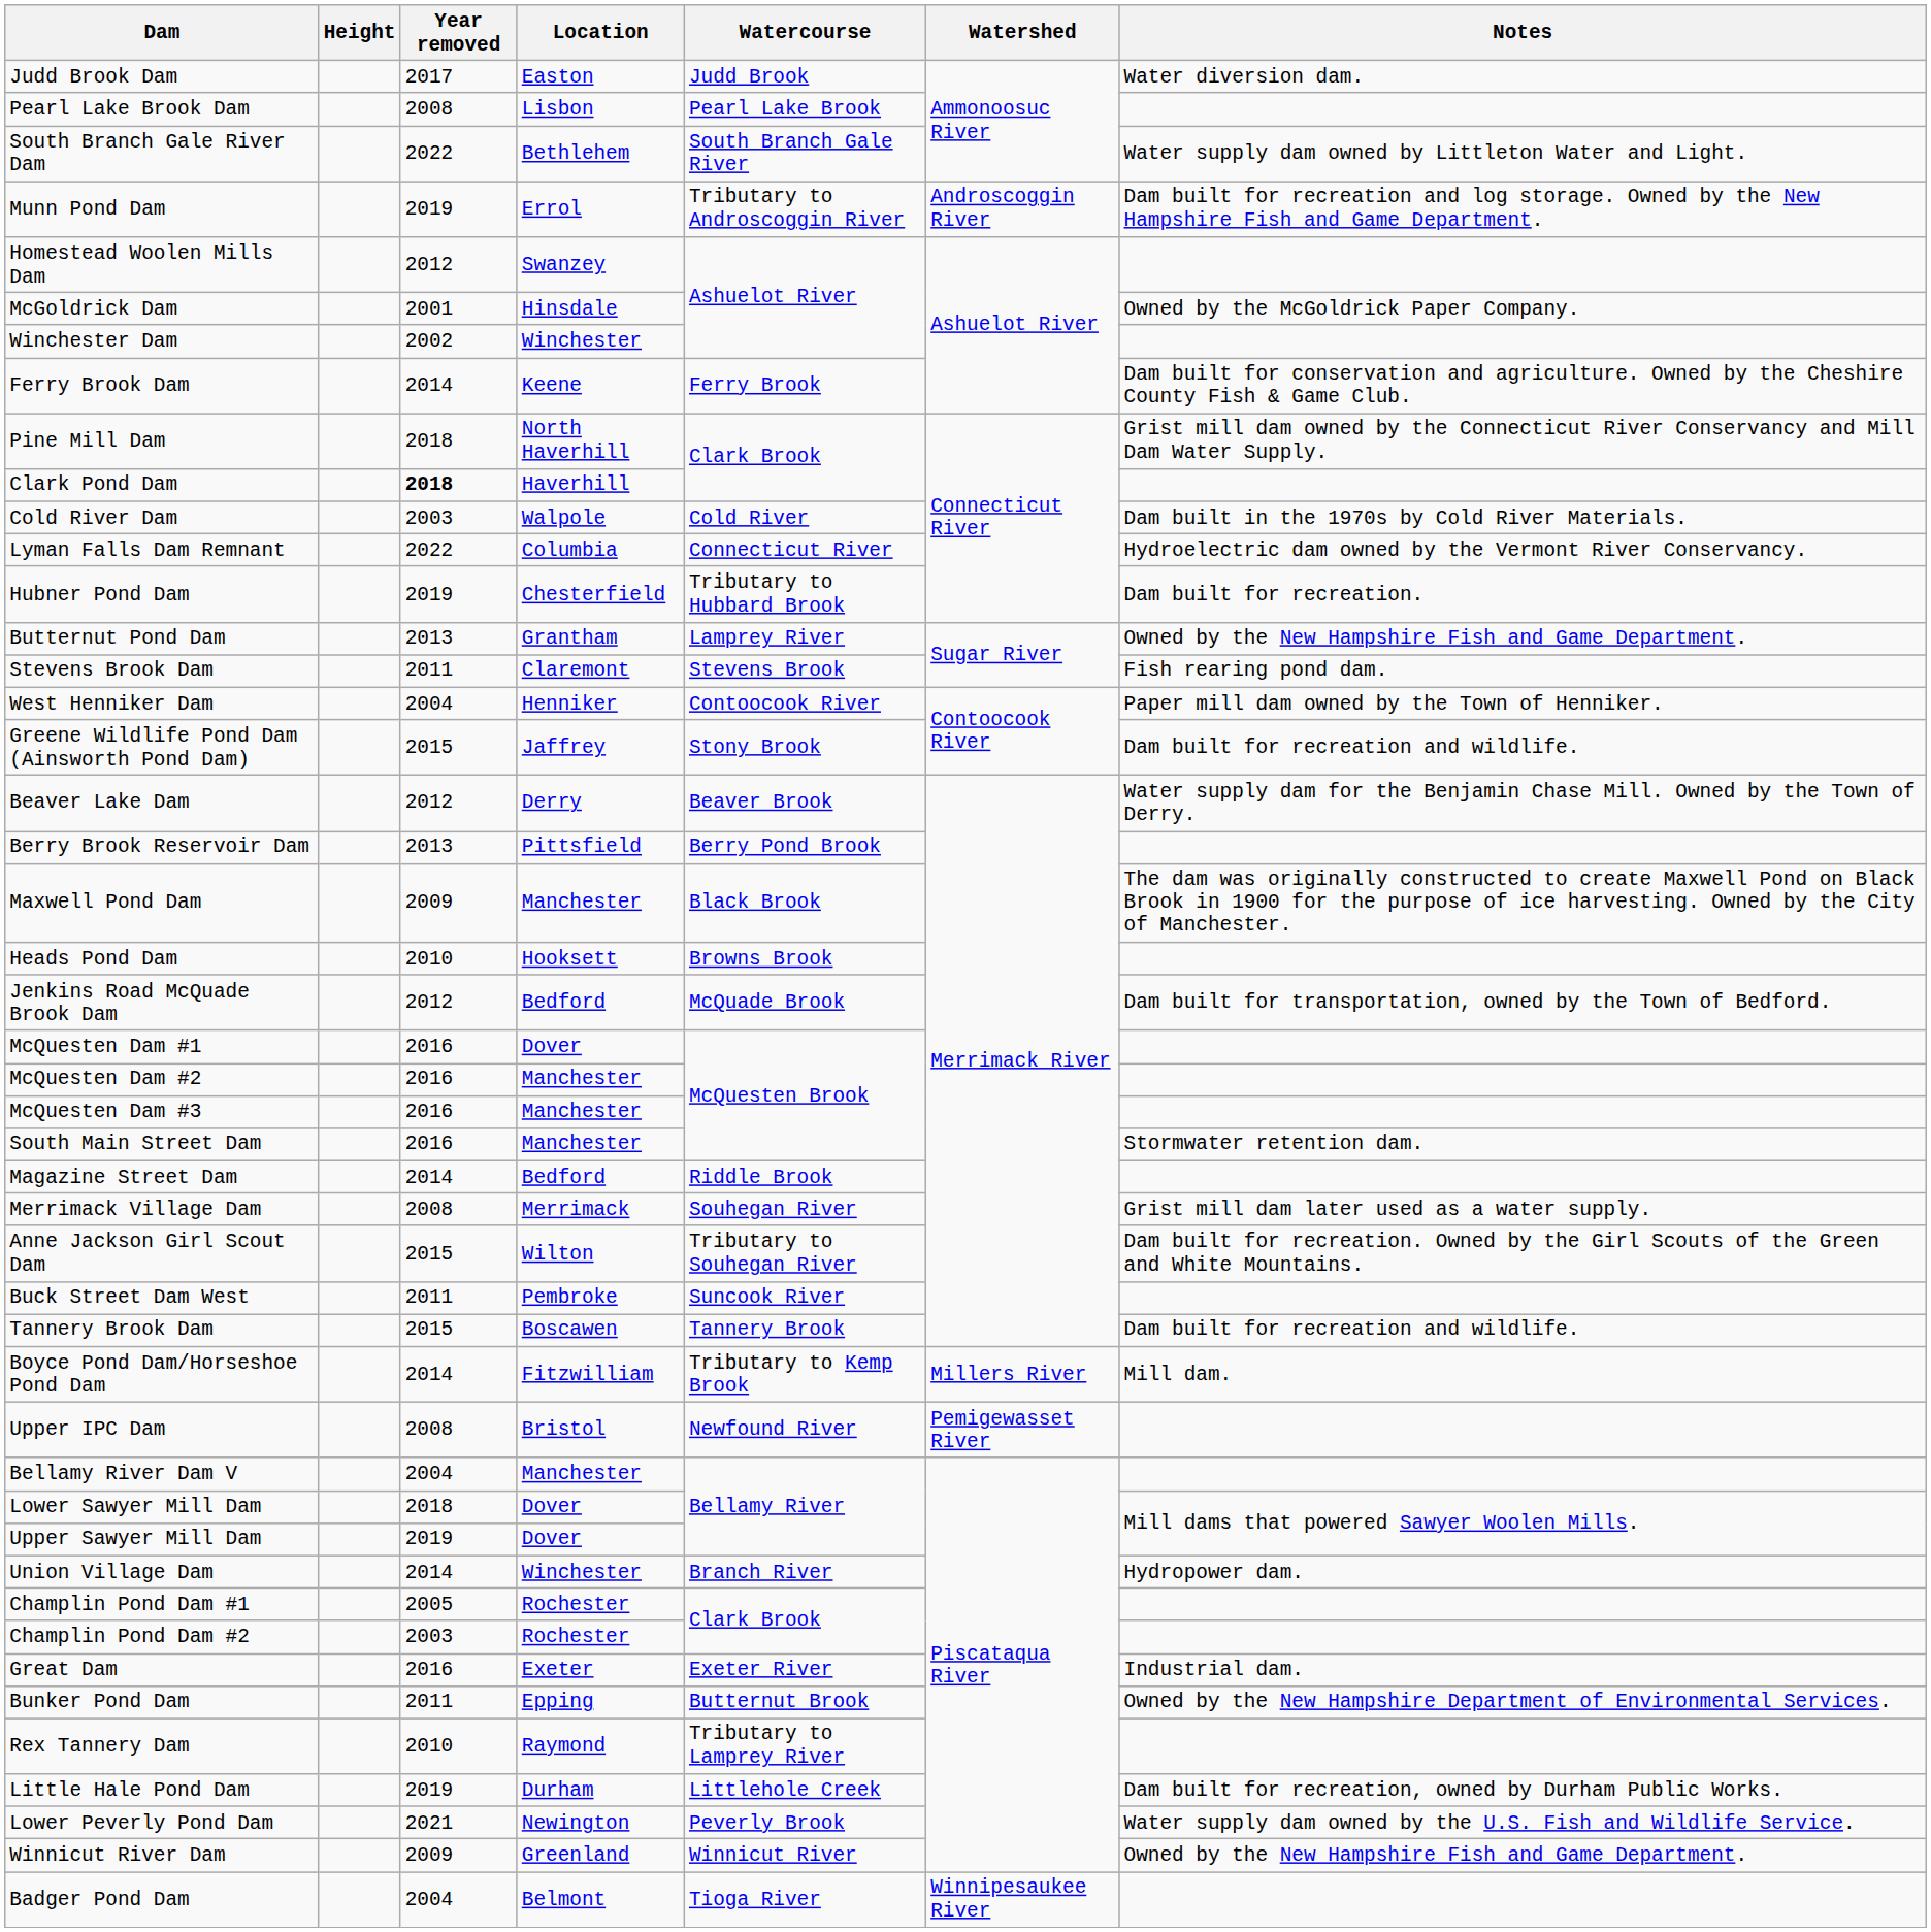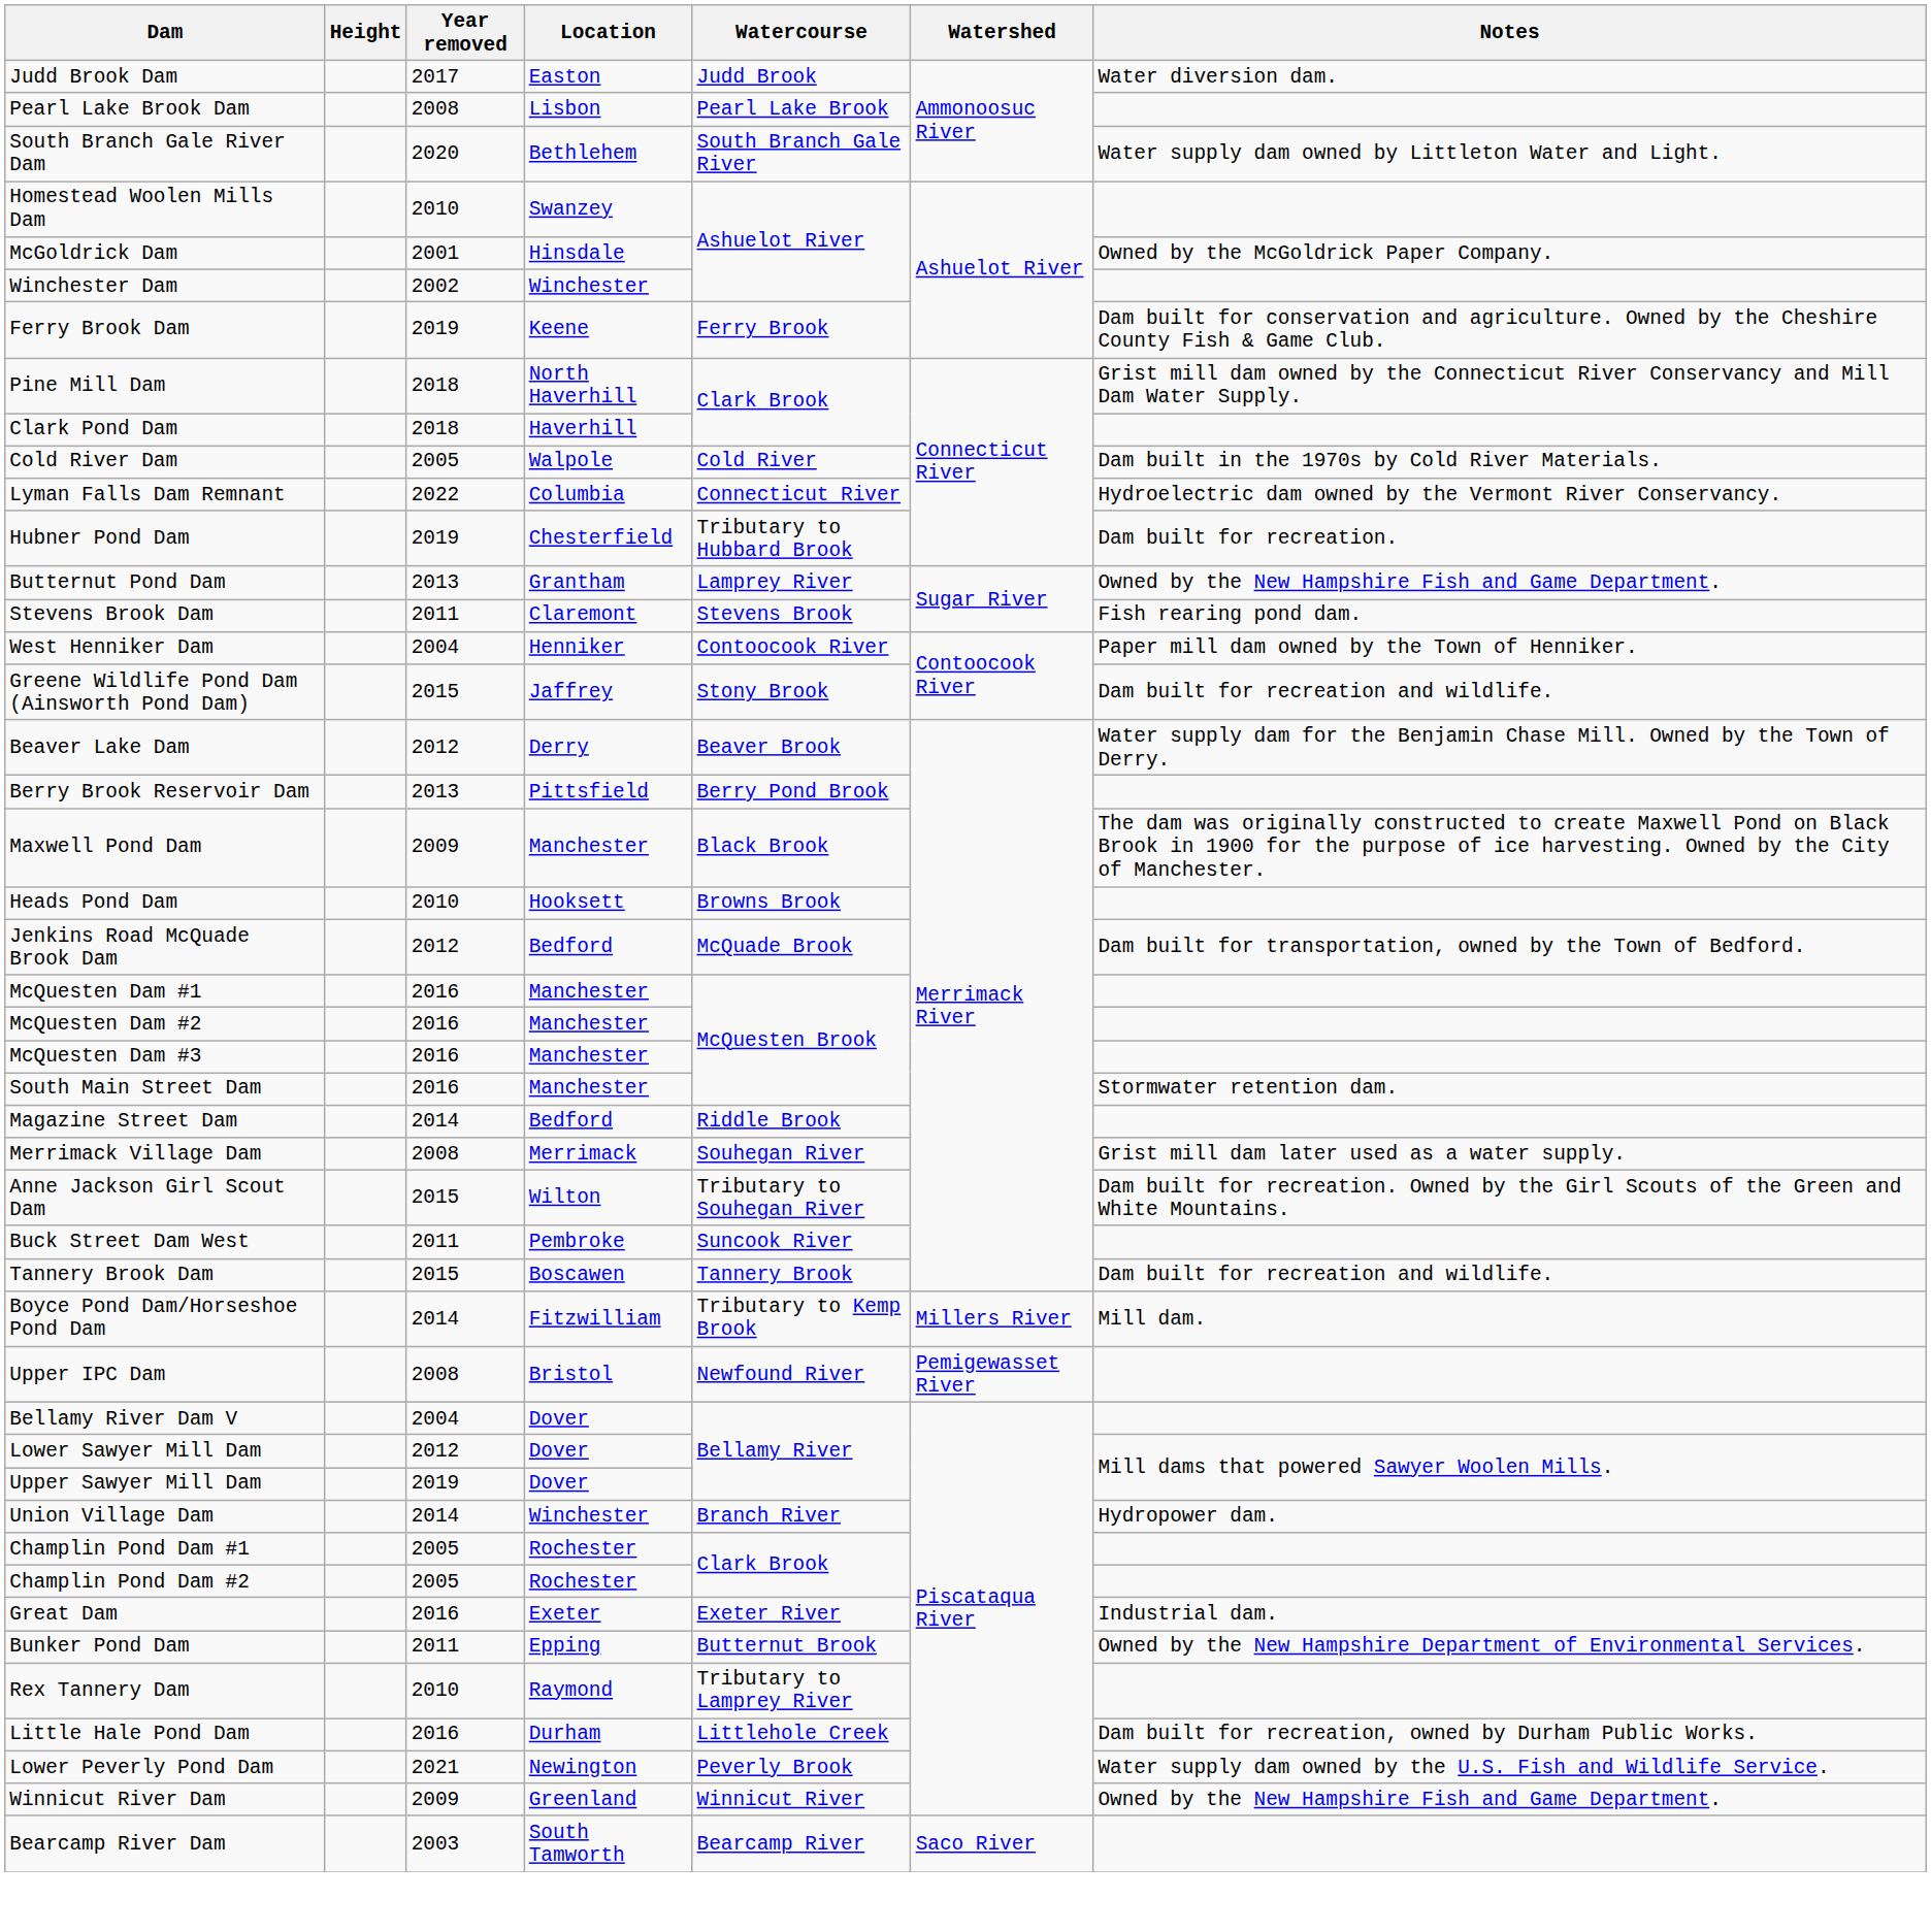South Branch Gale River Dam | Year removed: 2022 -> 2020
- row: Munn Pond Dam | 2019 | Errol | Tributary to Androscoggin River | Androscoggin River | Dam built for recreation and log storage. Owned by the New Hampshire Fish and Game Department.
Homestead Woolen Mills Dam | Year removed: 2012 -> 2010
Ferry Brook Dam | Year removed: 2014 -> 2019
Clark Pond Dam | Year removed: bold -> normal
Cold River Dam | Year removed: 2003 -> 2005
McQuesten Dam #1 | Location: Dover -> Manchester
Bellamy River Dam V | Location: Manchester -> Dover
Lower Sawyer Mill Dam | Year removed: 2018 -> 2012
Champlin Pond Dam #2 | Year removed: 2003 -> 2005
Little Hale Pond Dam | Year removed: 2019 -> 2016
+ row: Bearcamp River Dam | 2003 | South Tamworth | Bearcamp River | Saco River
- row: Badger Pond Dam | 2004 | Belmont | Tioga River | Winnipesaukee River
